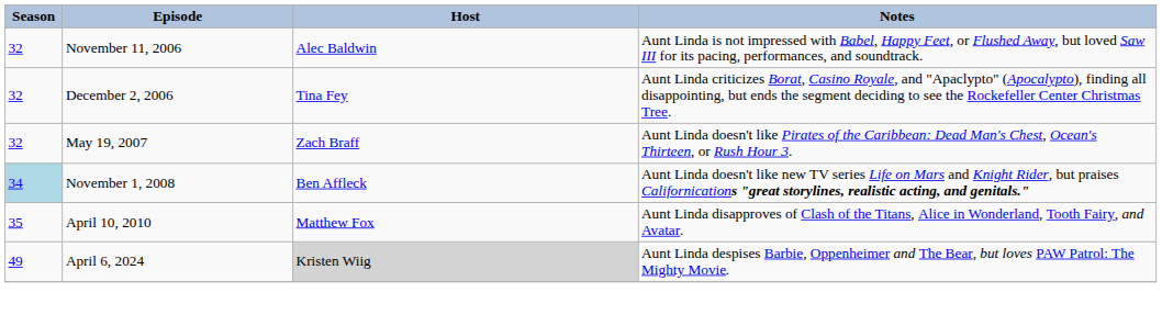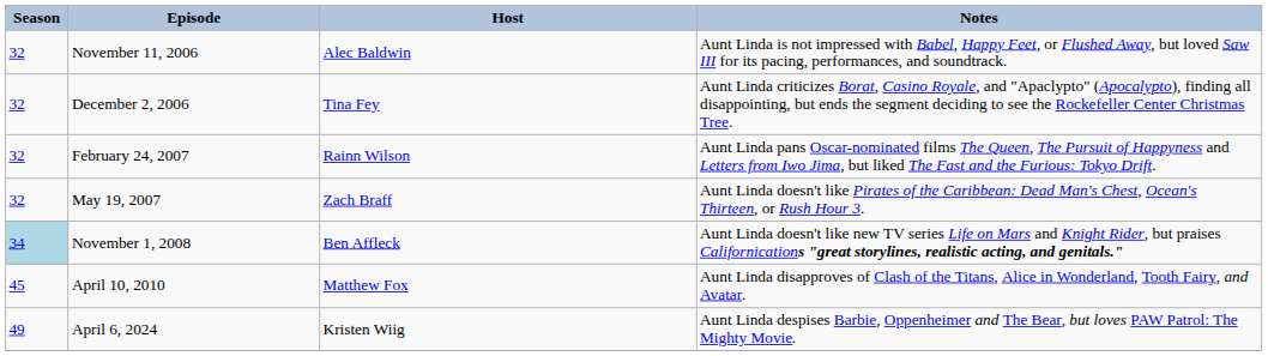+ row: 32 | February 24, 2007 | Rainn Wilson | Aunt Linda pans Oscar-nominated films The Queen, The Pursuit of Happyness and Letters from Iwo Jima, but liked The Fast and the Furious: Tokyo Drift.
April 10, 2010 | Season: 35 -> 45
April 6, 2024 | Host: lightgrey background -> no background
